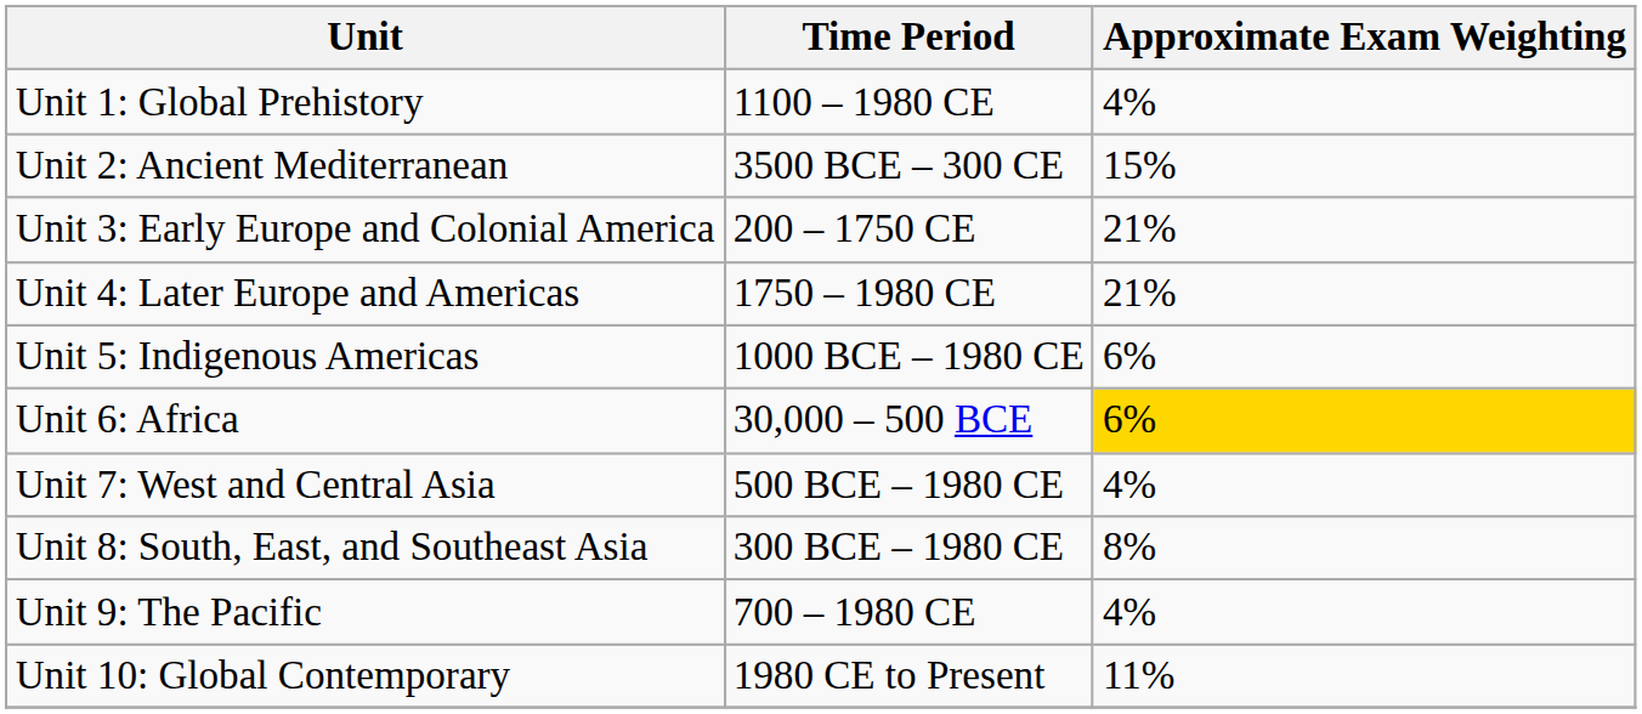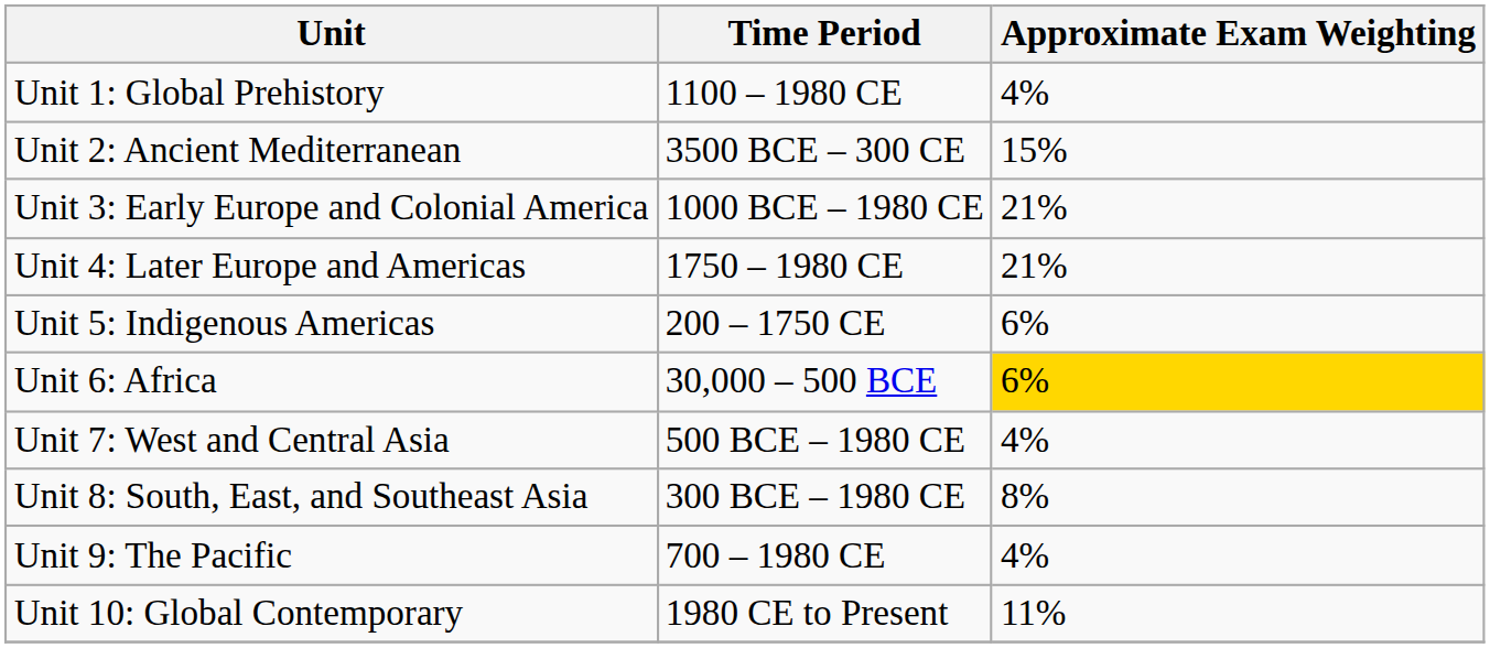Unit 3: Early Europe and Colonial America | Time Period: 200 – 1750 CE -> 1000 BCE – 1980 CE
Unit 5: Indigenous Americas | Time Period: 1000 BCE – 1980 CE -> 200 – 1750 CE
